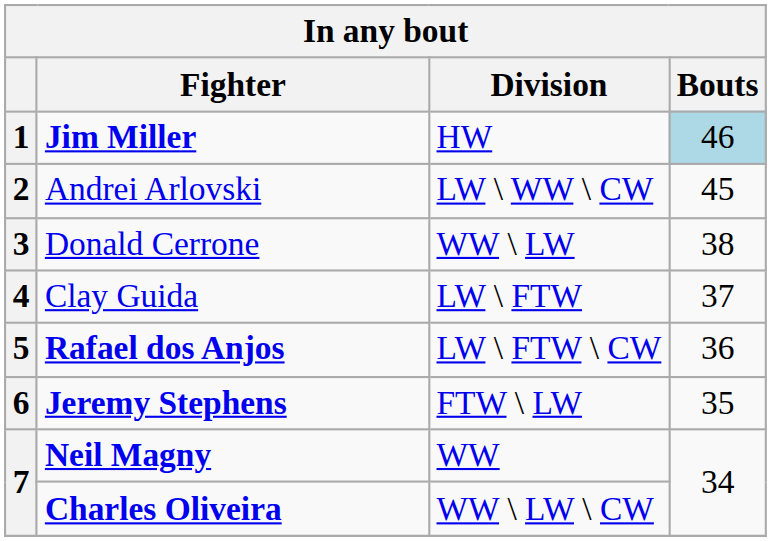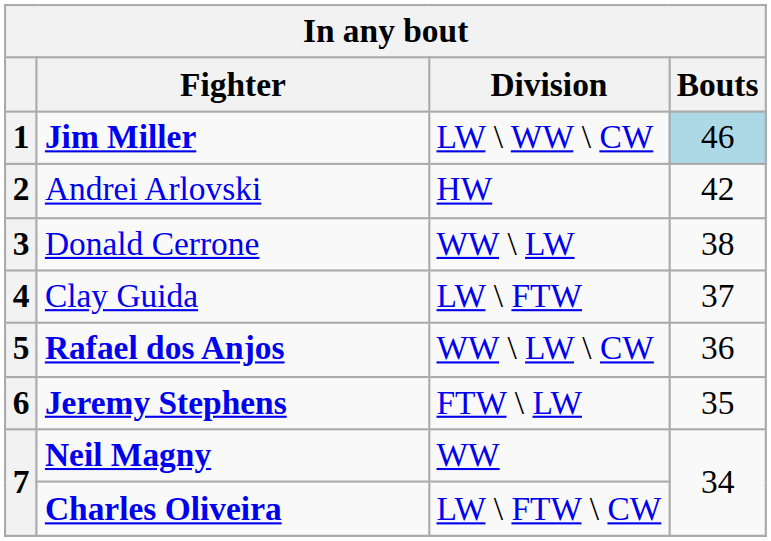Jim Miller | Division: HW -> LW \ WW \ CW
Andrei Arlovski | Division: LW \ WW \ CW -> HW
Andrei Arlovski | Bouts: 45 -> 42
Rafael dos Anjos | Division: LW \ FTW \ CW -> WW \ LW \ CW
Charles Oliveira | Division: WW \ LW \ CW -> LW \ FTW \ CW
